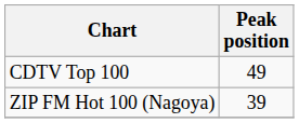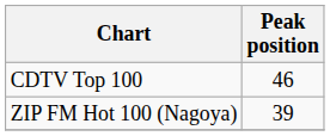CDTV Top 100 | Peak position: 49 -> 46
